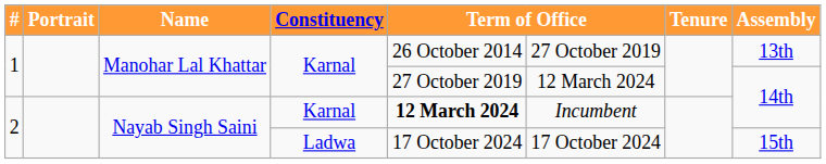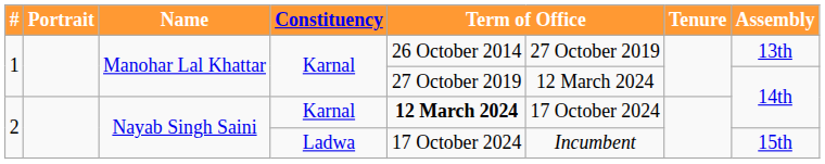2 / Karnal | column 6: Incumbent -> 17 October 2024
2 / Ladwa | column 6: 17 October 2024 -> Incumbent
